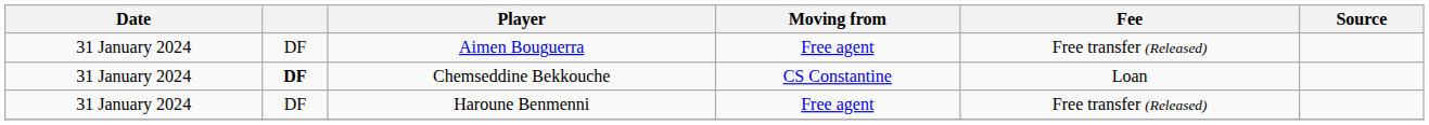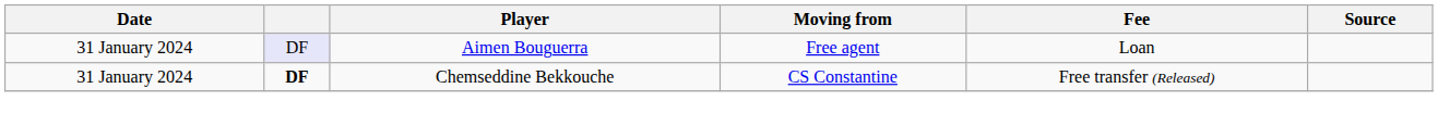Aimen Bouguerra | column 2: no background -> lavender background
Aimen Bouguerra | Fee: Free transfer (Released) -> Loan
Chemseddine Bekkouche | Fee: Loan -> Free transfer (Released)
- row: 31 January 2024 | DF | Haroune Benmenni | Free agent | Free transfer (Released)
